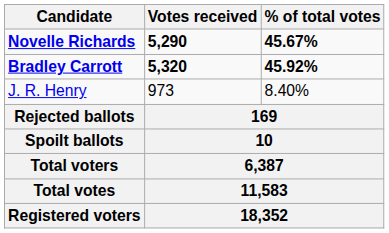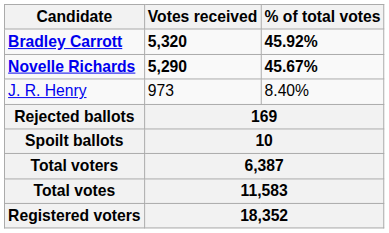rows swapped: Bradley Carrott <-> Novelle Richards
